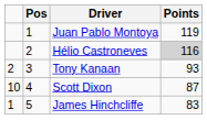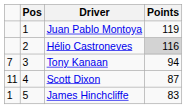Tony Kanaan | column 1: 2 -> 7
Tony Kanaan | Points: 93 -> 94
Scott Dixon | column 1: 10 -> 11
